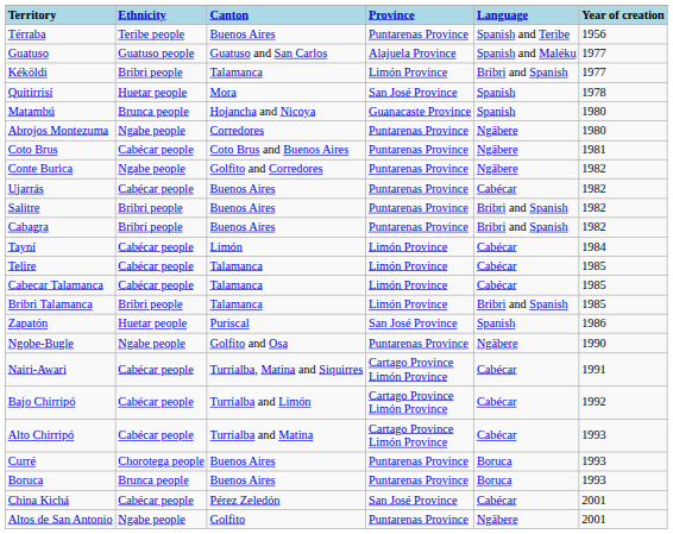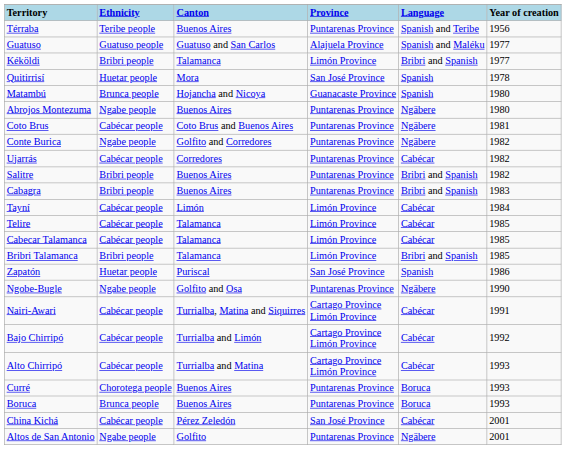Abrojos Montezuma | Canton: Corredores -> Buenos Aires
Ujarrás | Canton: Buenos Aires -> Corredores
Cabagra | Year of creation: 1982 -> 1983
